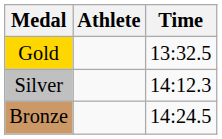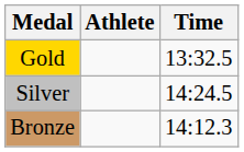Silver | Time: 14:12.3 -> 14:24.5
Bronze | Time: 14:24.5 -> 14:12.3
